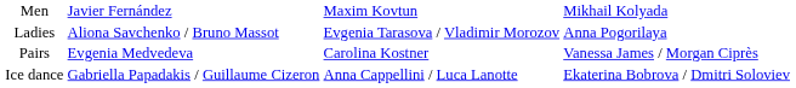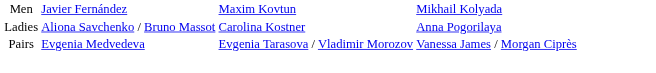Ladies | column 3: Evgenia Tarasova / Vladimir Morozov -> Carolina Kostner
Pairs | column 3: Carolina Kostner -> Evgenia Tarasova / Vladimir Morozov
- row: Ice dance | Gabriella Papadakis / Guillaume Cizeron | Anna Cappellini / Luca Lanotte | Ekaterina Bobrova / Dmitri Soloviev
